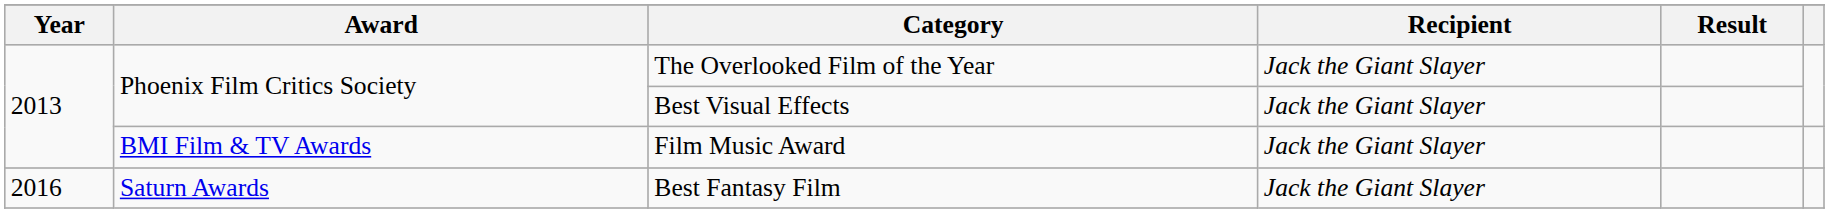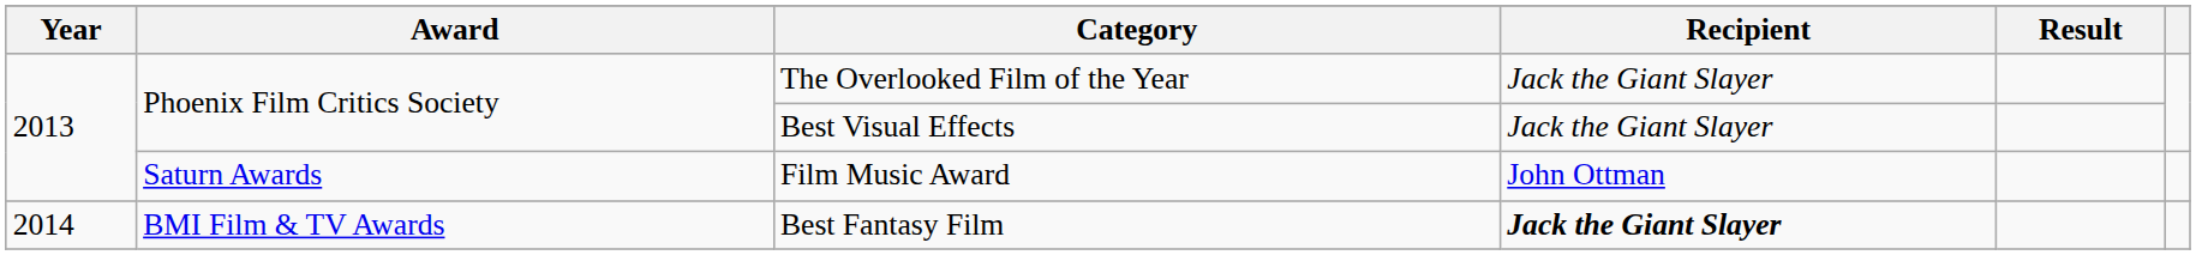Film Music Award | Award: BMI Film & TV Awards -> Saturn Awards
Film Music Award | Recipient: Jack the Giant Slayer -> John Ottman
Best Fantasy Film | Year: 2016 -> 2014
Best Fantasy Film | Award: Saturn Awards -> BMI Film & TV Awards
Best Fantasy Film | Recipient: normal -> bold
